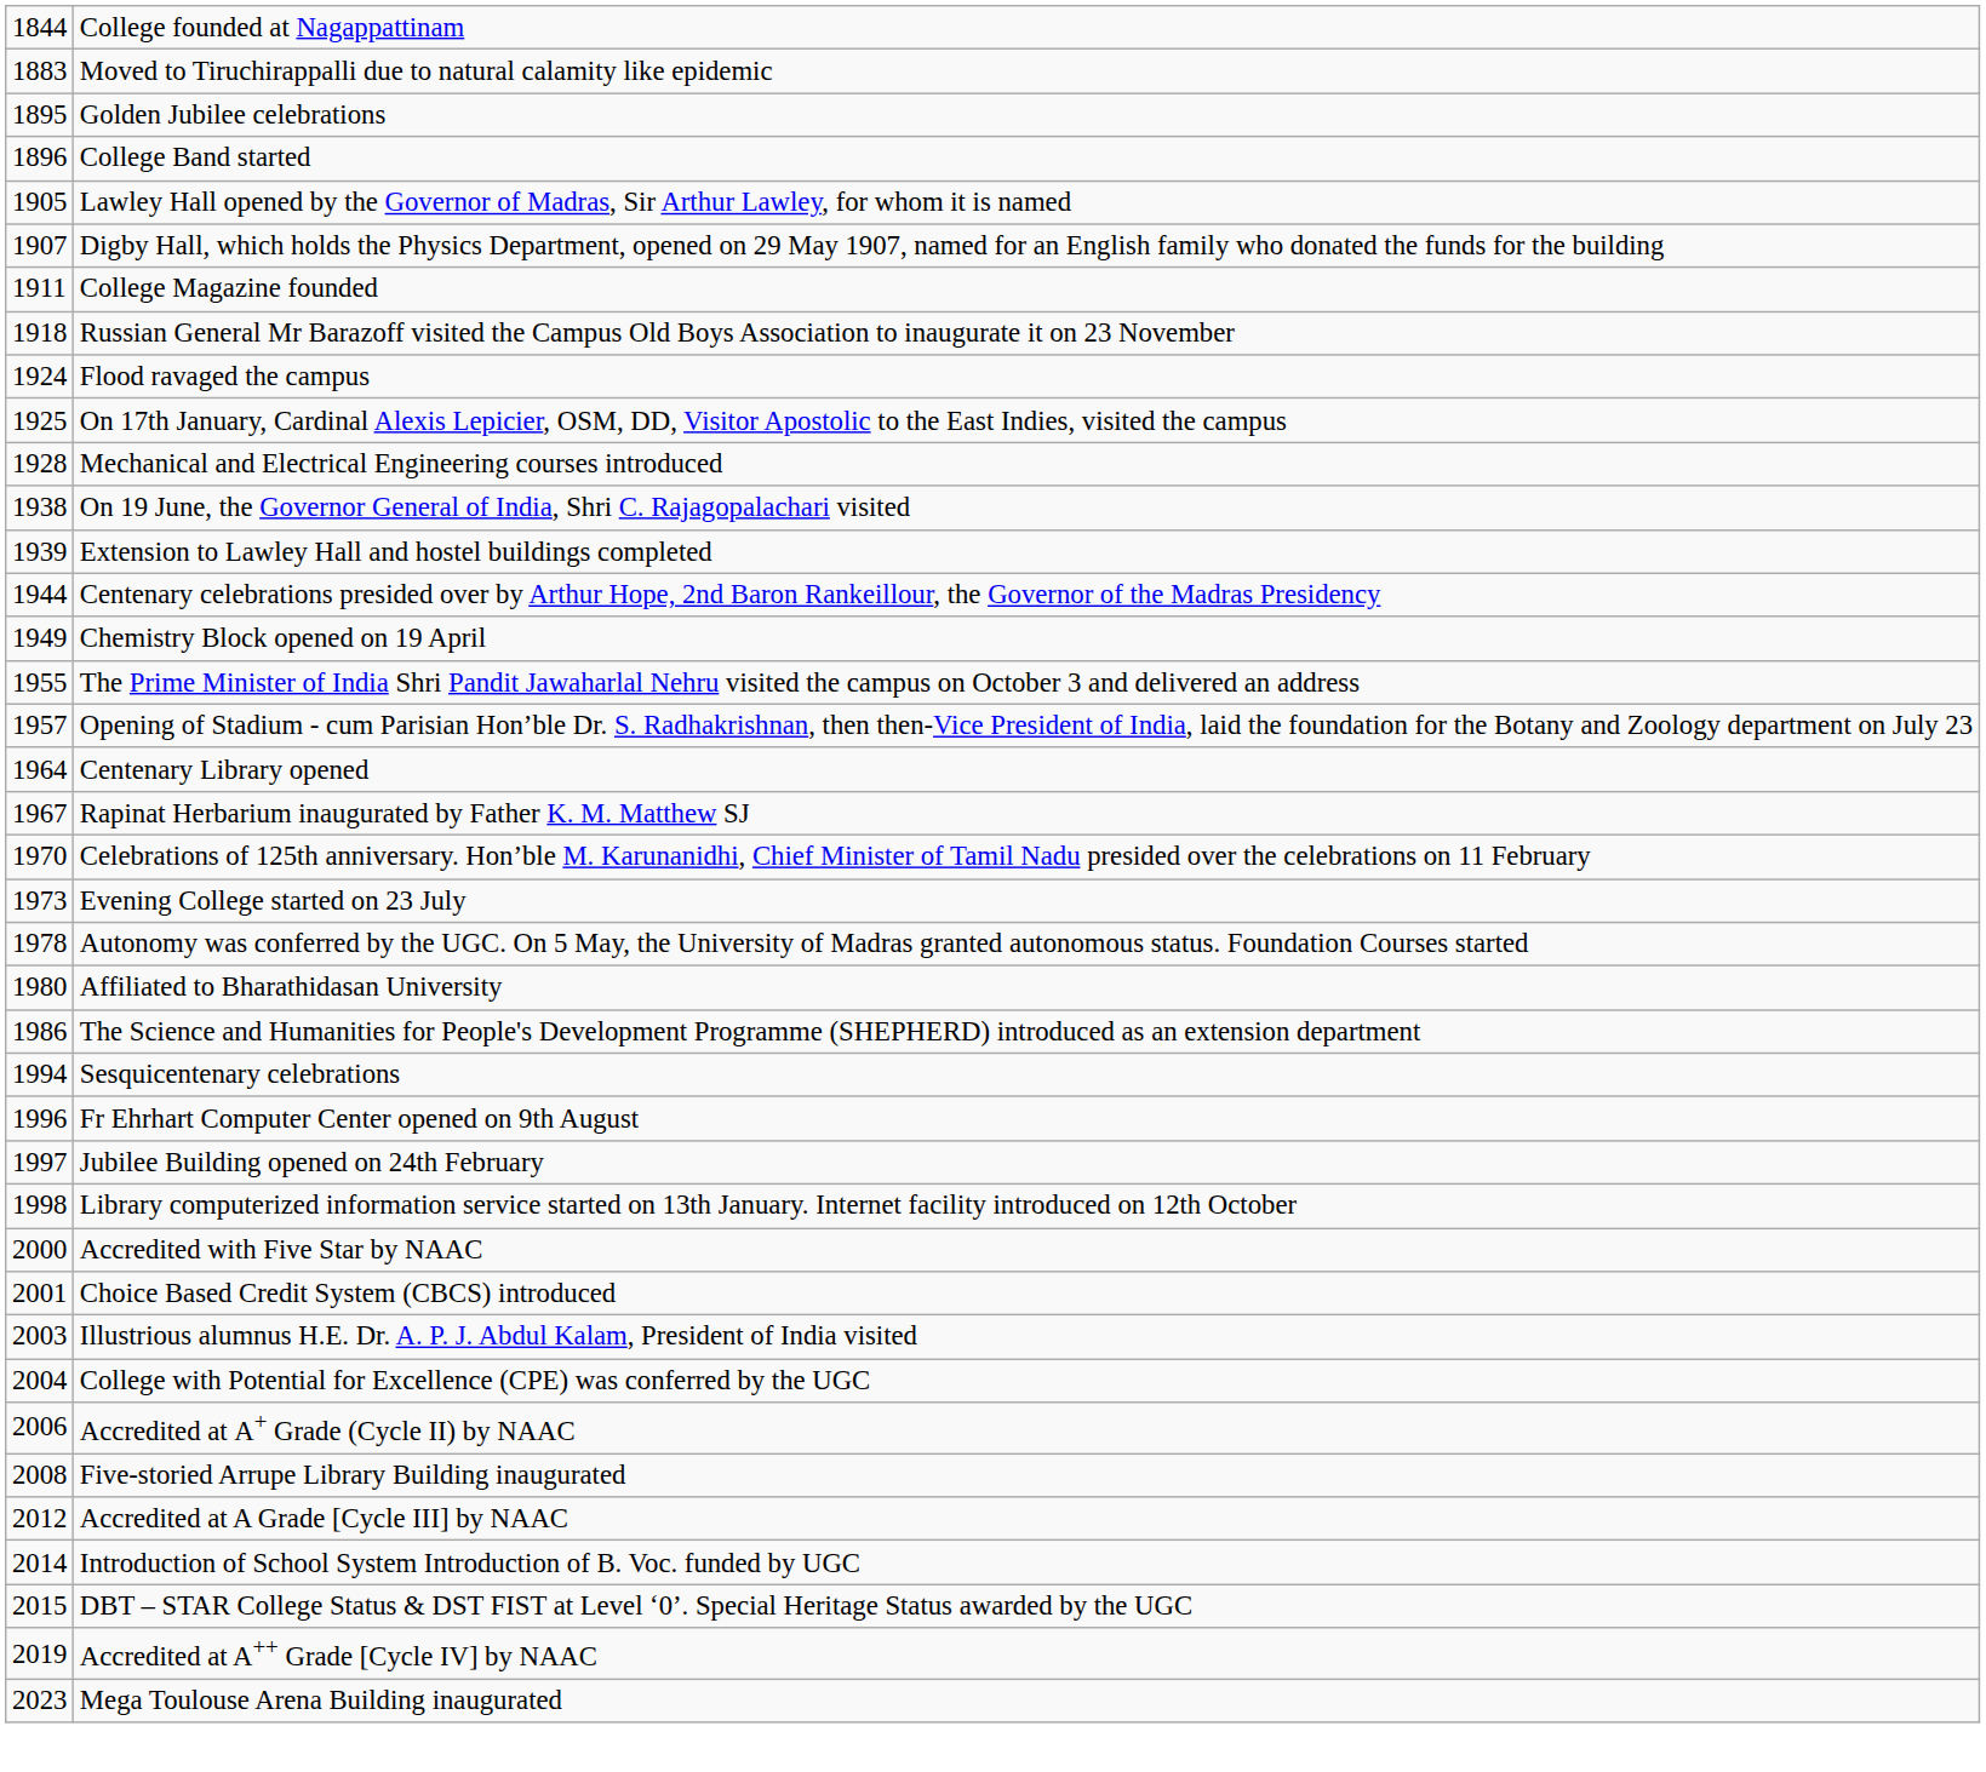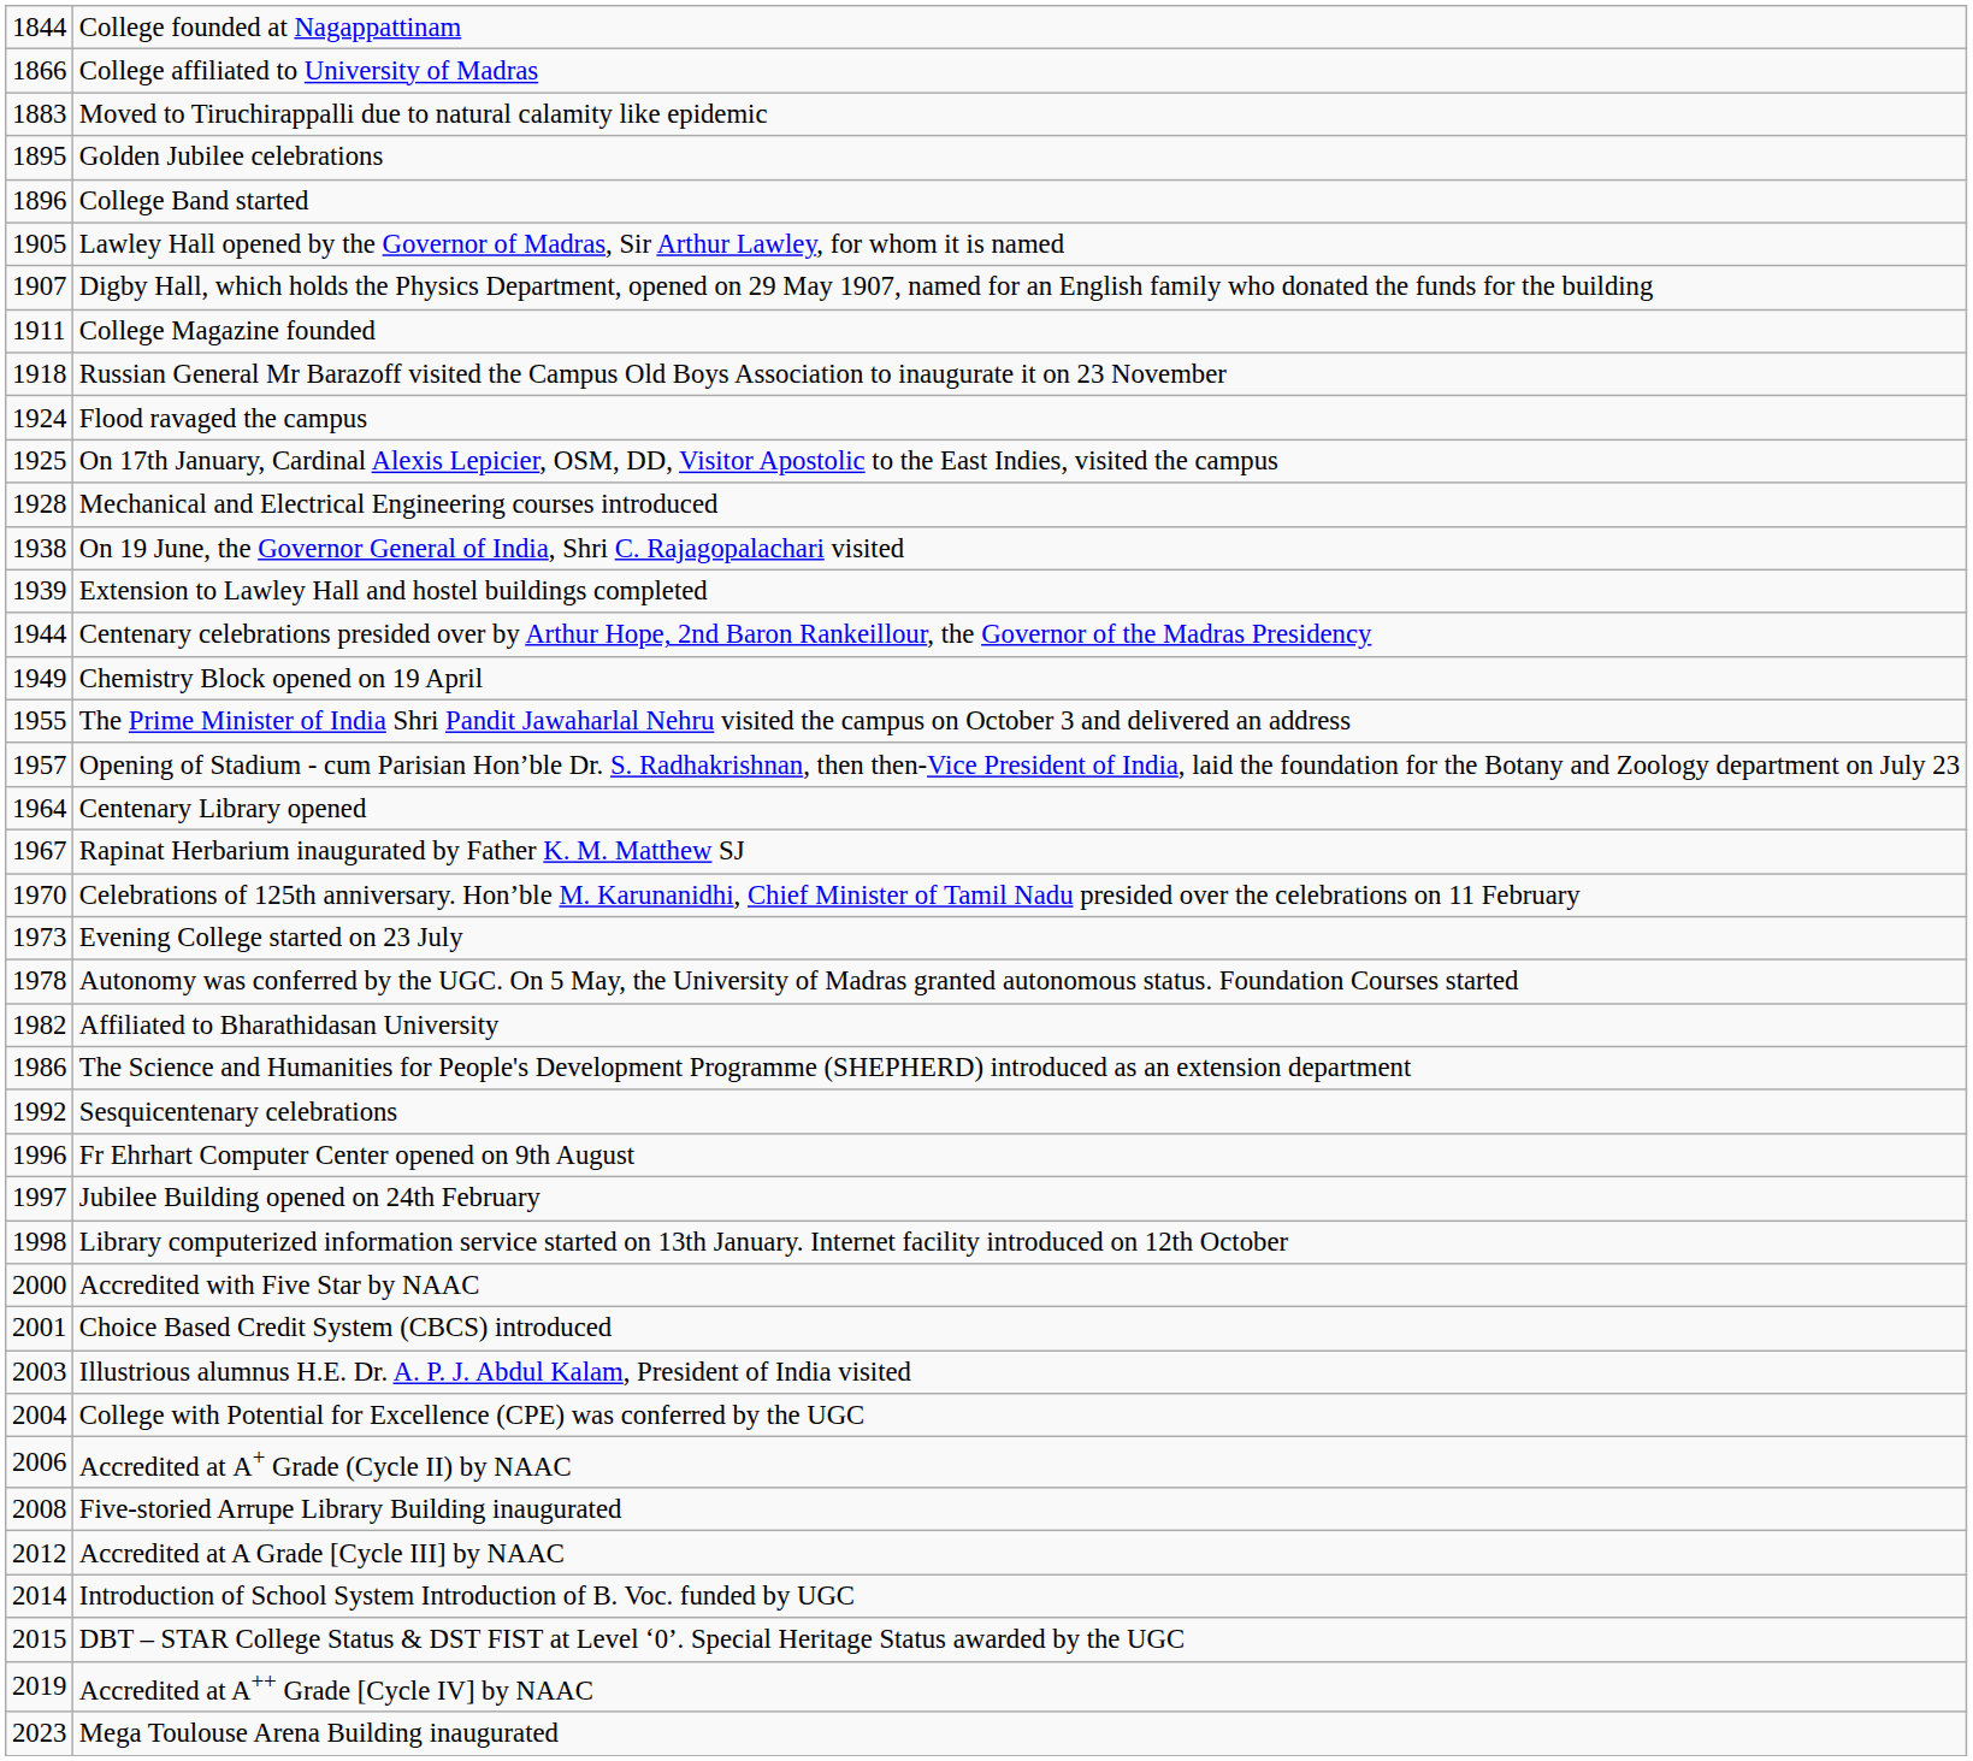+ row: 1866 | College affiliated to University of Madras
Affiliated to Bharathidasan University | column 1: 1980 -> 1982
Sesquicentenary celebrations | column 1: 1994 -> 1992
